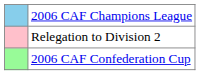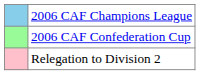rows swapped: 2006 CAF Confederation Cup <-> Relegation to Division 2
